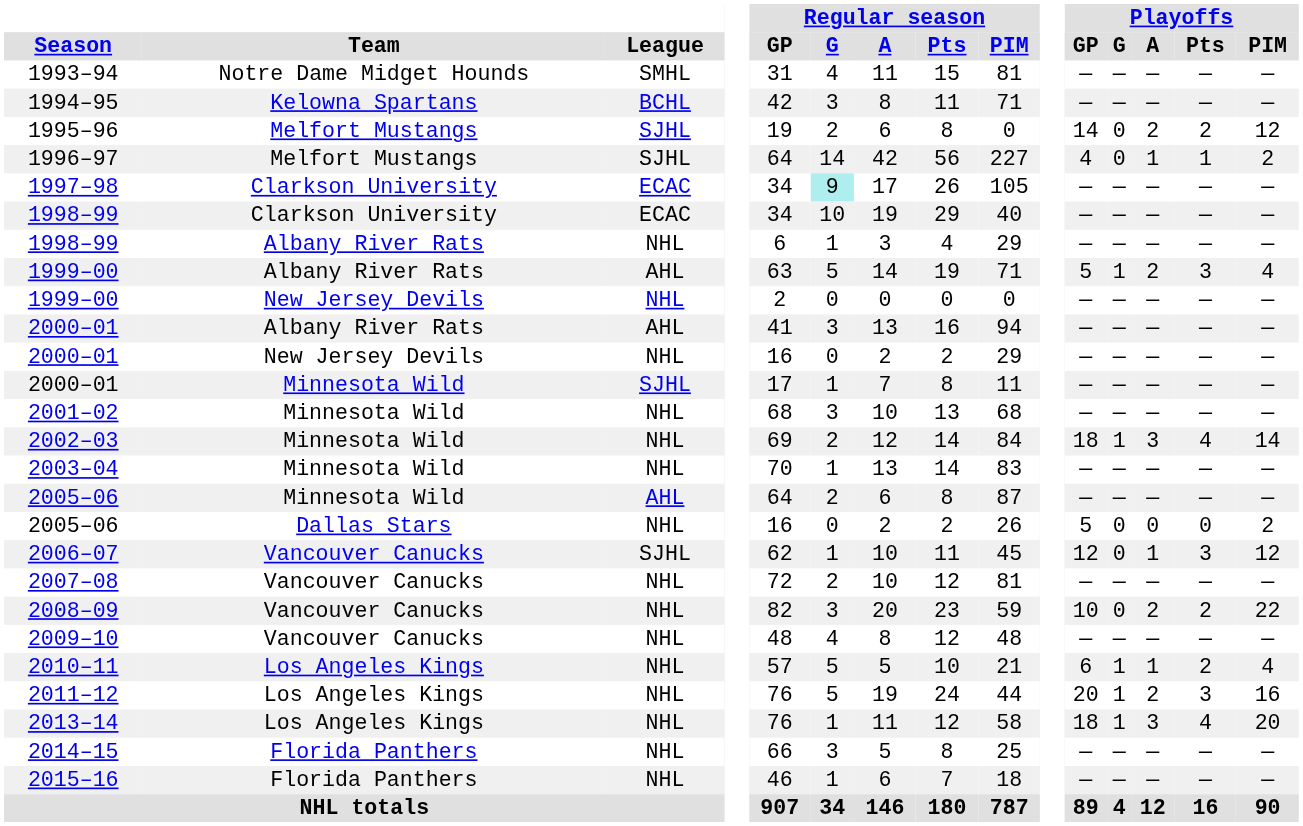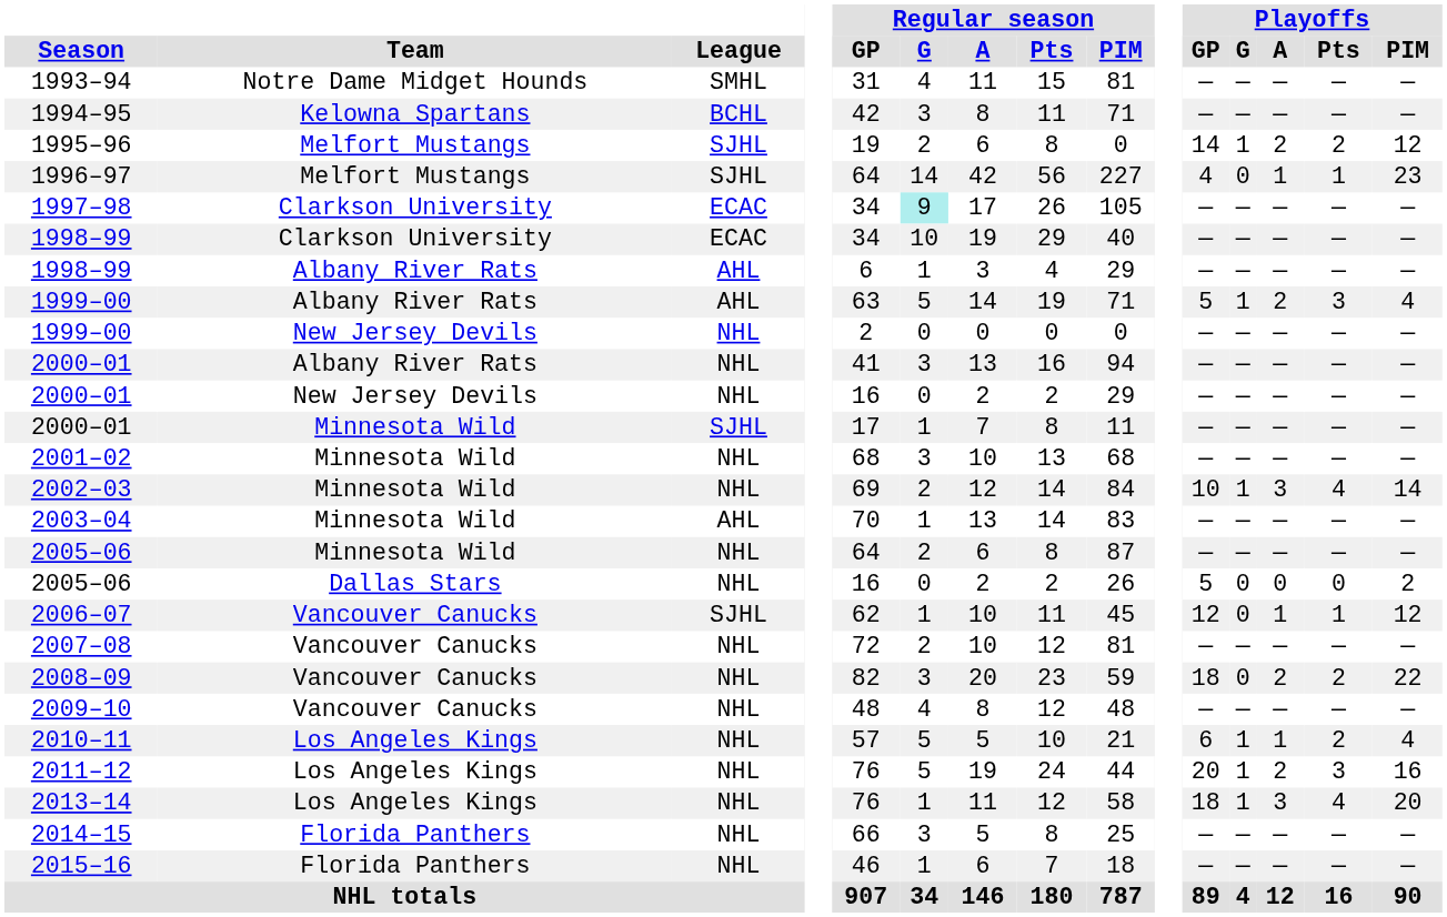1995–96 | Playoffs / G: 0 -> 1
1996–97 | Playoffs / PIM: 2 -> 23
1998–99 / Albany River Rats | League: NHL -> AHL
2000–01 / Albany River Rats | League: AHL -> NHL
2002–03 | Playoffs / GP: 18 -> 10
2003–04 | League: NHL -> AHL
2005–06 / Minnesota Wild | League: AHL -> NHL
2006–07 | Playoffs / Pts: 3 -> 1
2008–09 | Playoffs / GP: 10 -> 18
